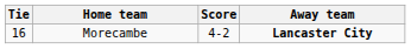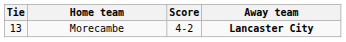Morecambe | Tie: 16 -> 13
